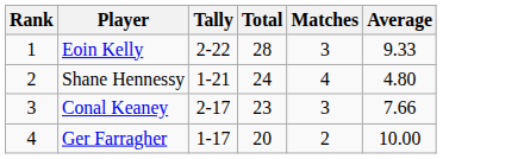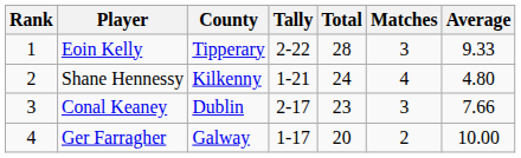+ column: County | Tipperary | Kilkenny | Dublin | Galway
